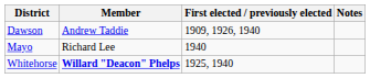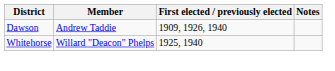- row: Mayo | Richard Lee | 1940
Whitehorse | Member: bold -> normal
